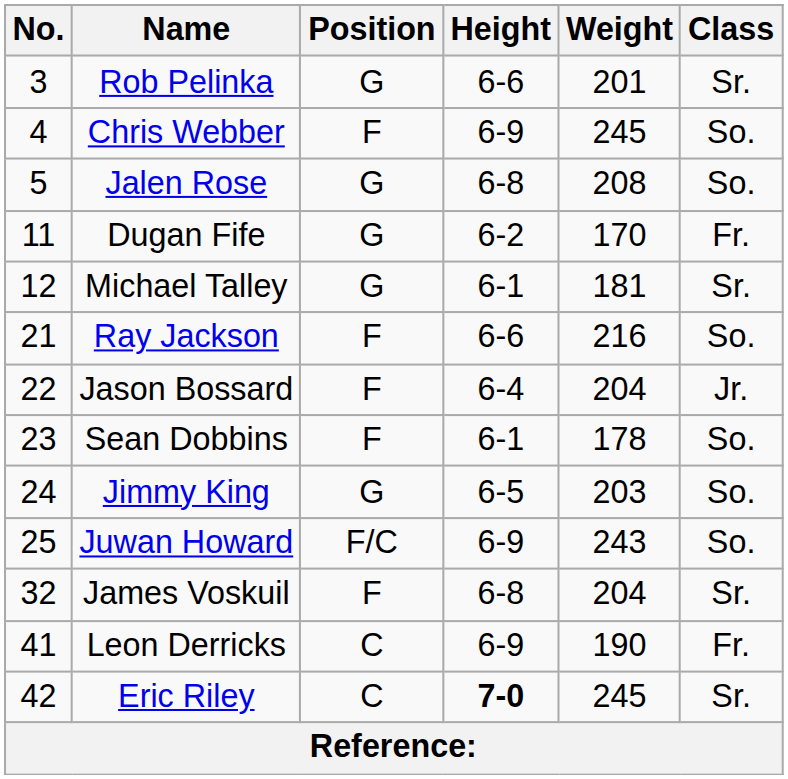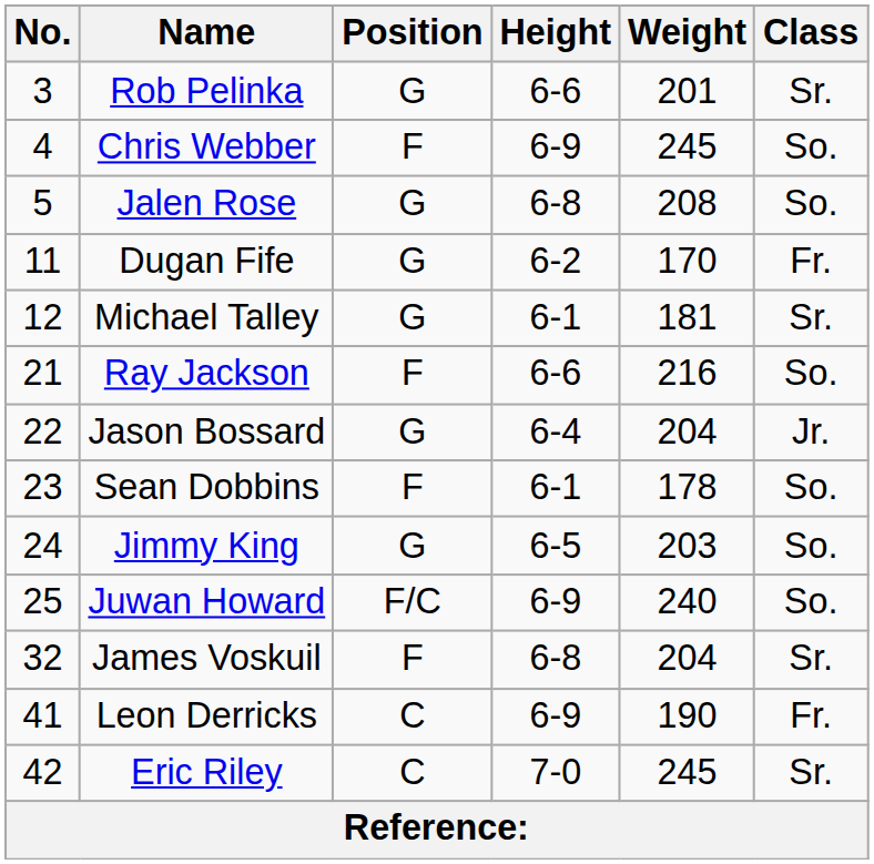Jason Bossard | Position: F -> G
Juwan Howard | Weight: 243 -> 240
Eric Riley | Height: bold -> normal
